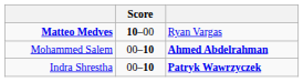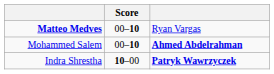Matteo Medves | Score: 10–00 -> 00–10
Indra Shrestha | Score: 00–10 -> 10–00
